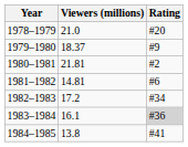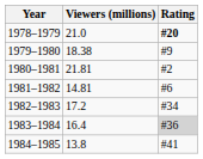1978–1979 | Rating: normal -> bold
1979–1980 | Viewers (millions): 18.37 -> 18.38
1983–1984 | Viewers (millions): 16.1 -> 16.4
